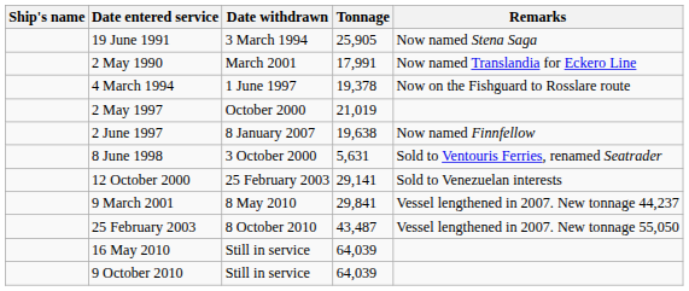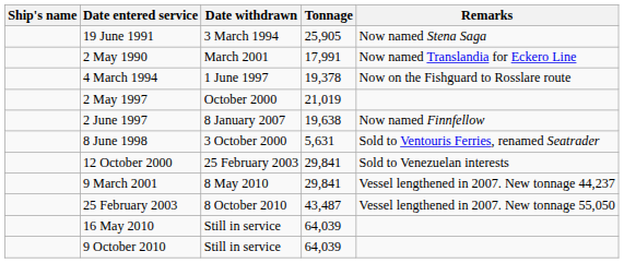12 October 2000 | Tonnage: 29,141 -> 29,841
